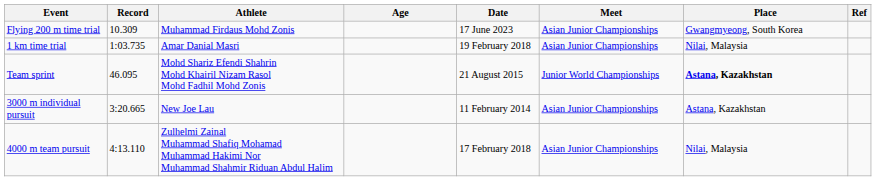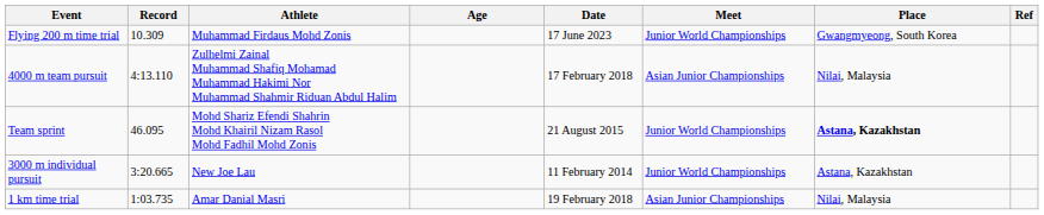Flying 200 m time trial | Meet: Asian Junior Championships -> Junior World Championships
rows swapped: 1 km time trial <-> 4000 m team pursuit
3000 m individual pursuit | Meet: Asian Junior Championships -> Junior World Championships
